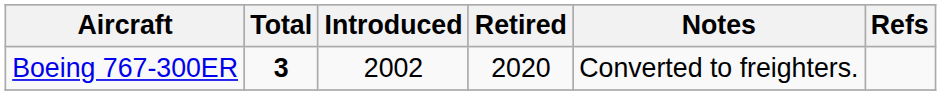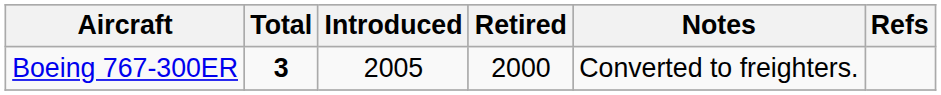Boeing 767-300ER | Introduced: 2002 -> 2005
Boeing 767-300ER | Retired: 2020 -> 2000
